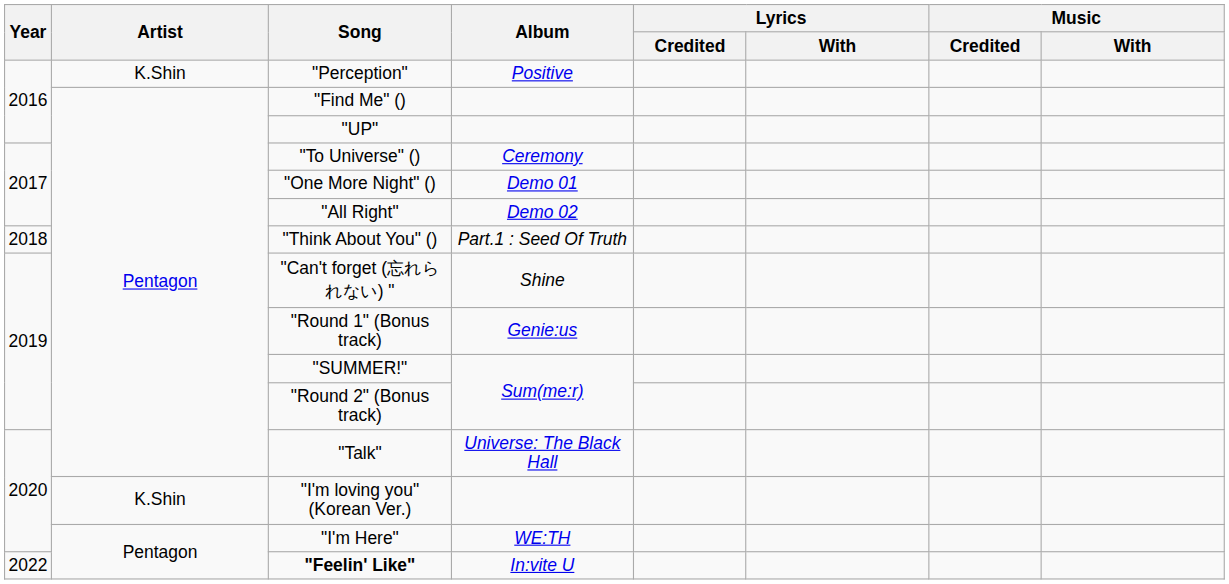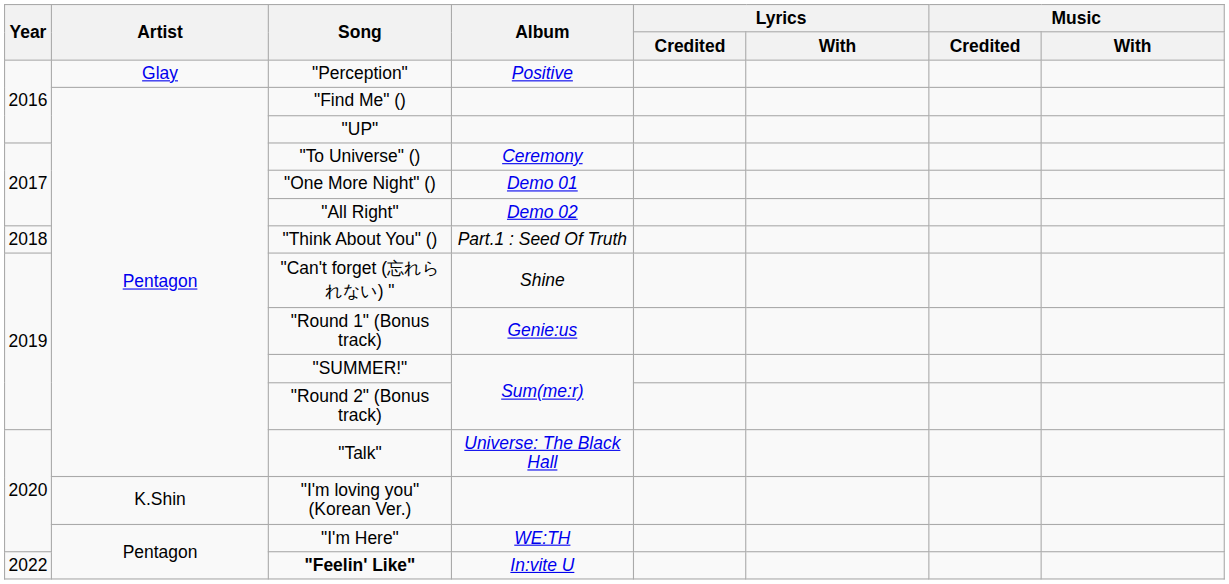"Perception" | Artist: K.Shin -> Glay
